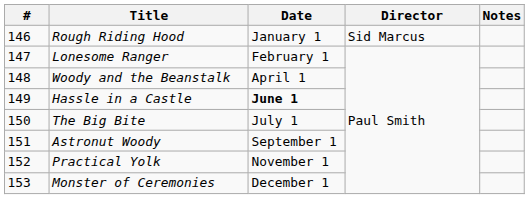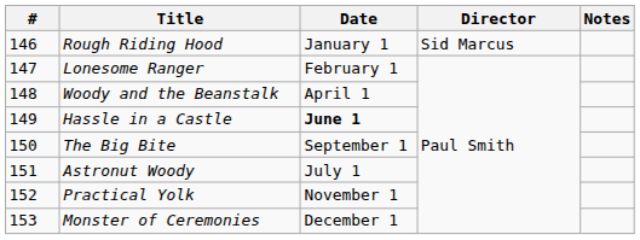The Big Bite | Date: July 1 -> September 1
Astronut Woody | Date: September 1 -> July 1
